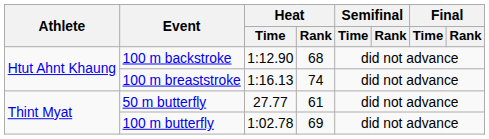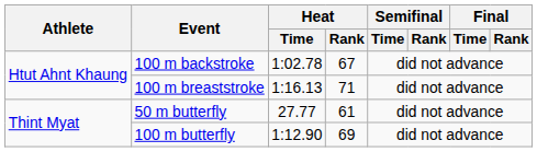100 m backstroke | Heat / Time: 1:12.90 -> 1:02.78
100 m backstroke | Heat / Rank: 68 -> 67
100 m breaststroke | Heat / Rank: 74 -> 71
100 m butterfly | Heat / Time: 1:02.78 -> 1:12.90
